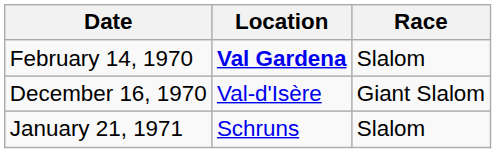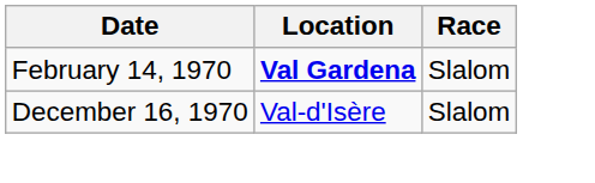December 16, 1970 | Race: Giant Slalom -> Slalom
- row: January 21, 1971 | Schruns | Slalom
